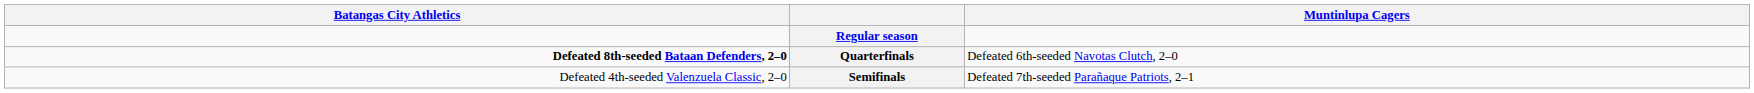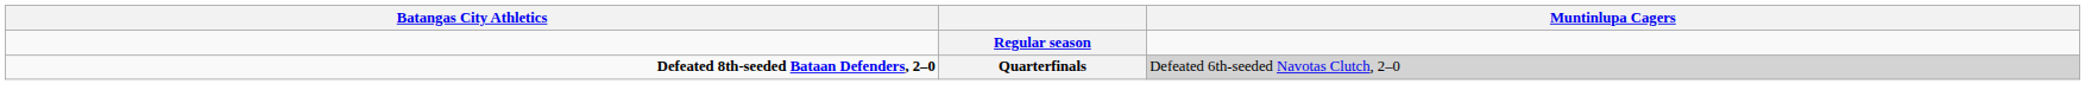Quarterfinals | Muntinlupa Cagers: no background -> lightgrey background
- row: Defeated 4th-seeded Valenzuela Classic, 2–0 | Semifinals | Defeated 7th-seeded Parañaque Patriots, 2–1
